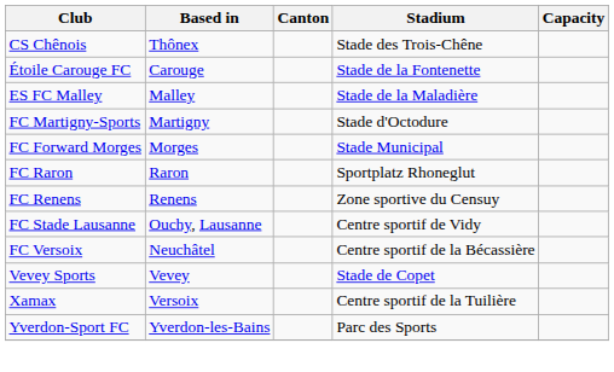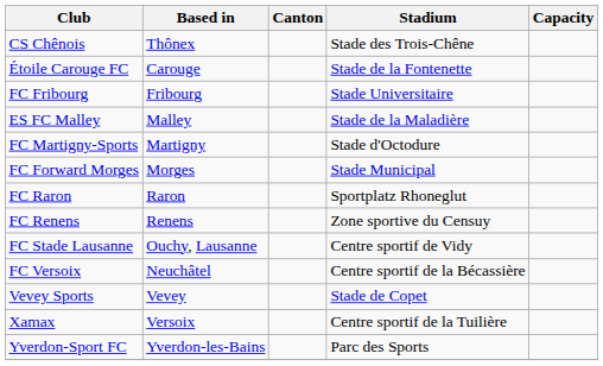+ row: FC Fribourg | Fribourg | Stade Universitaire
